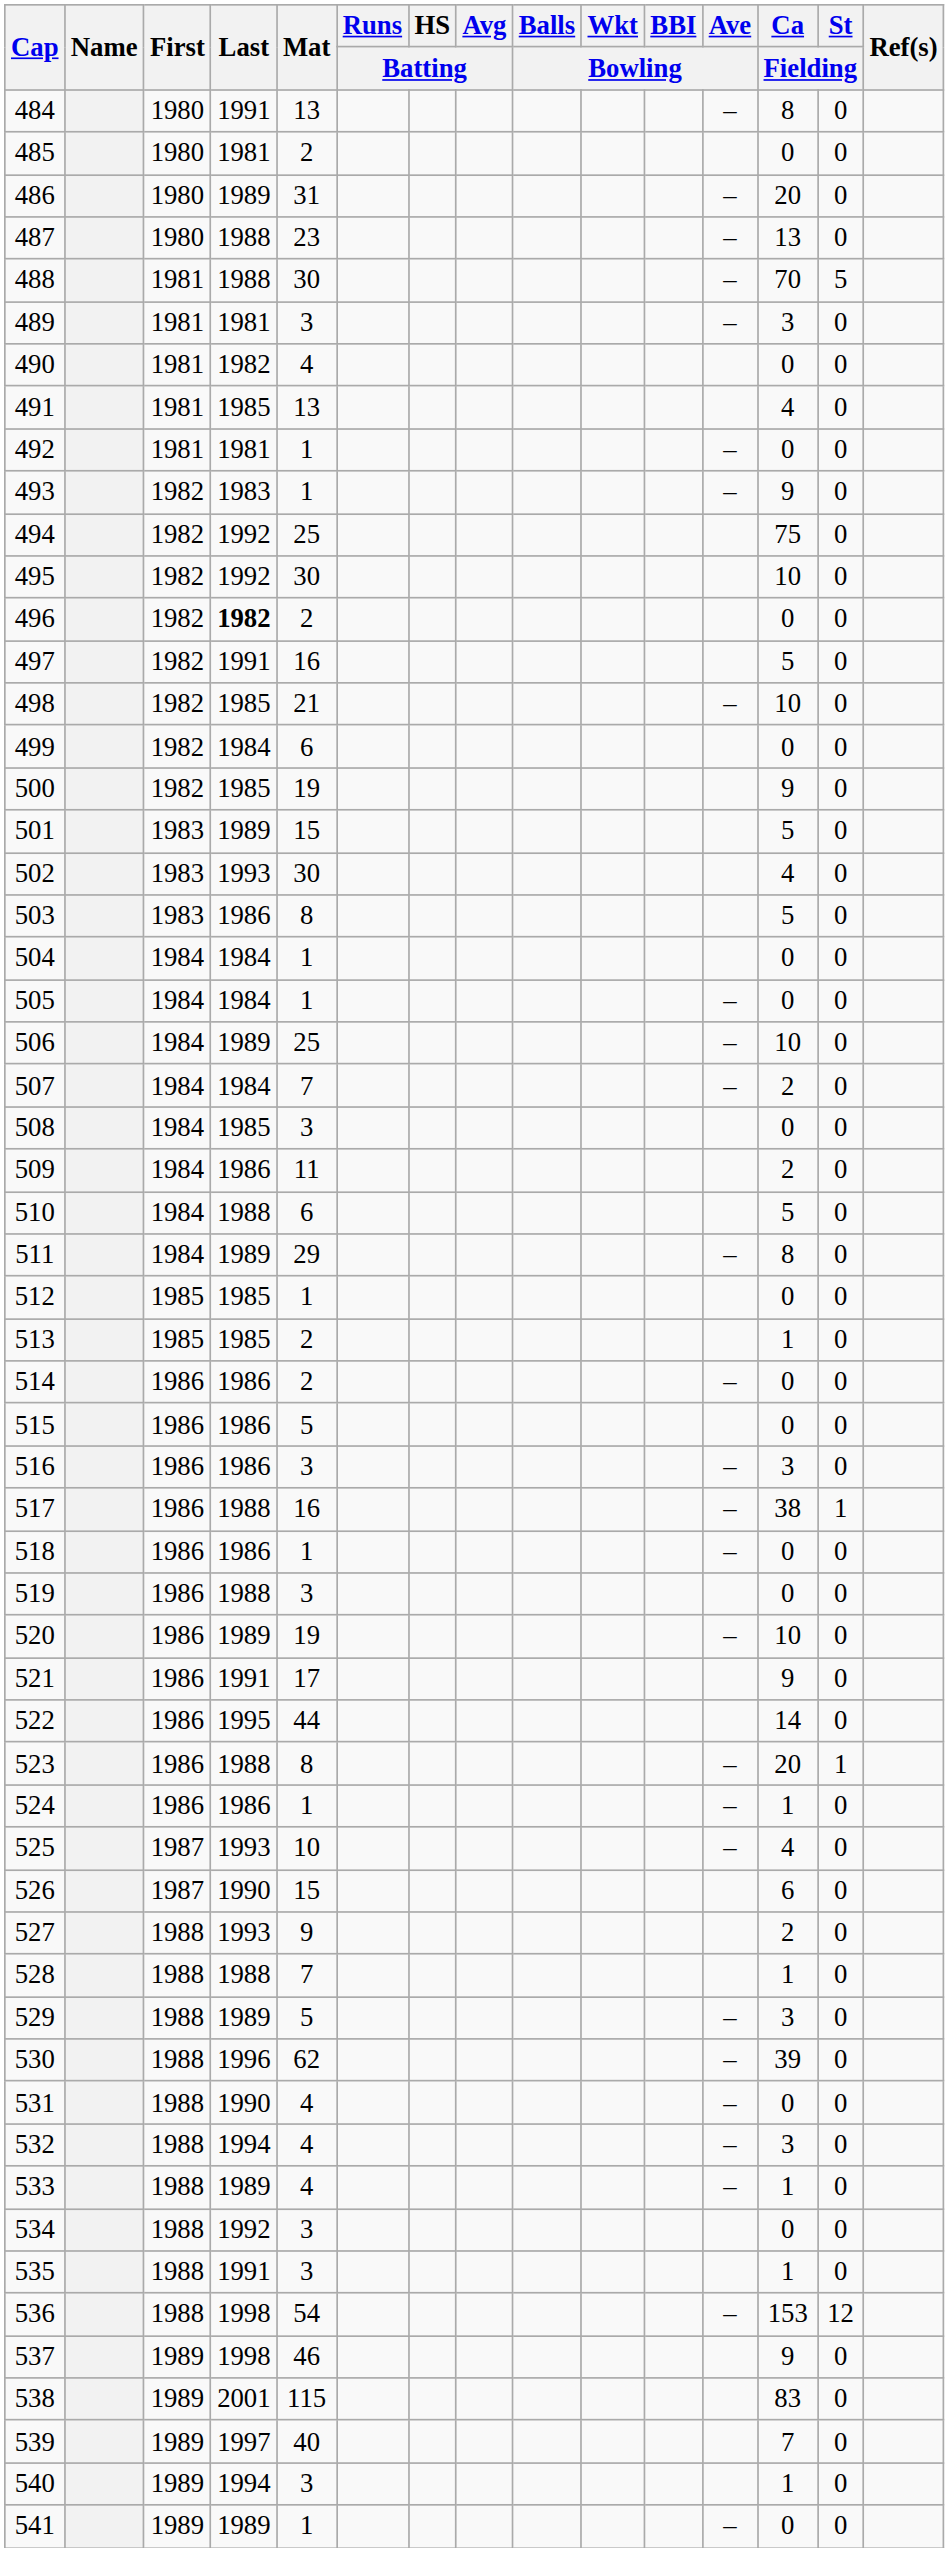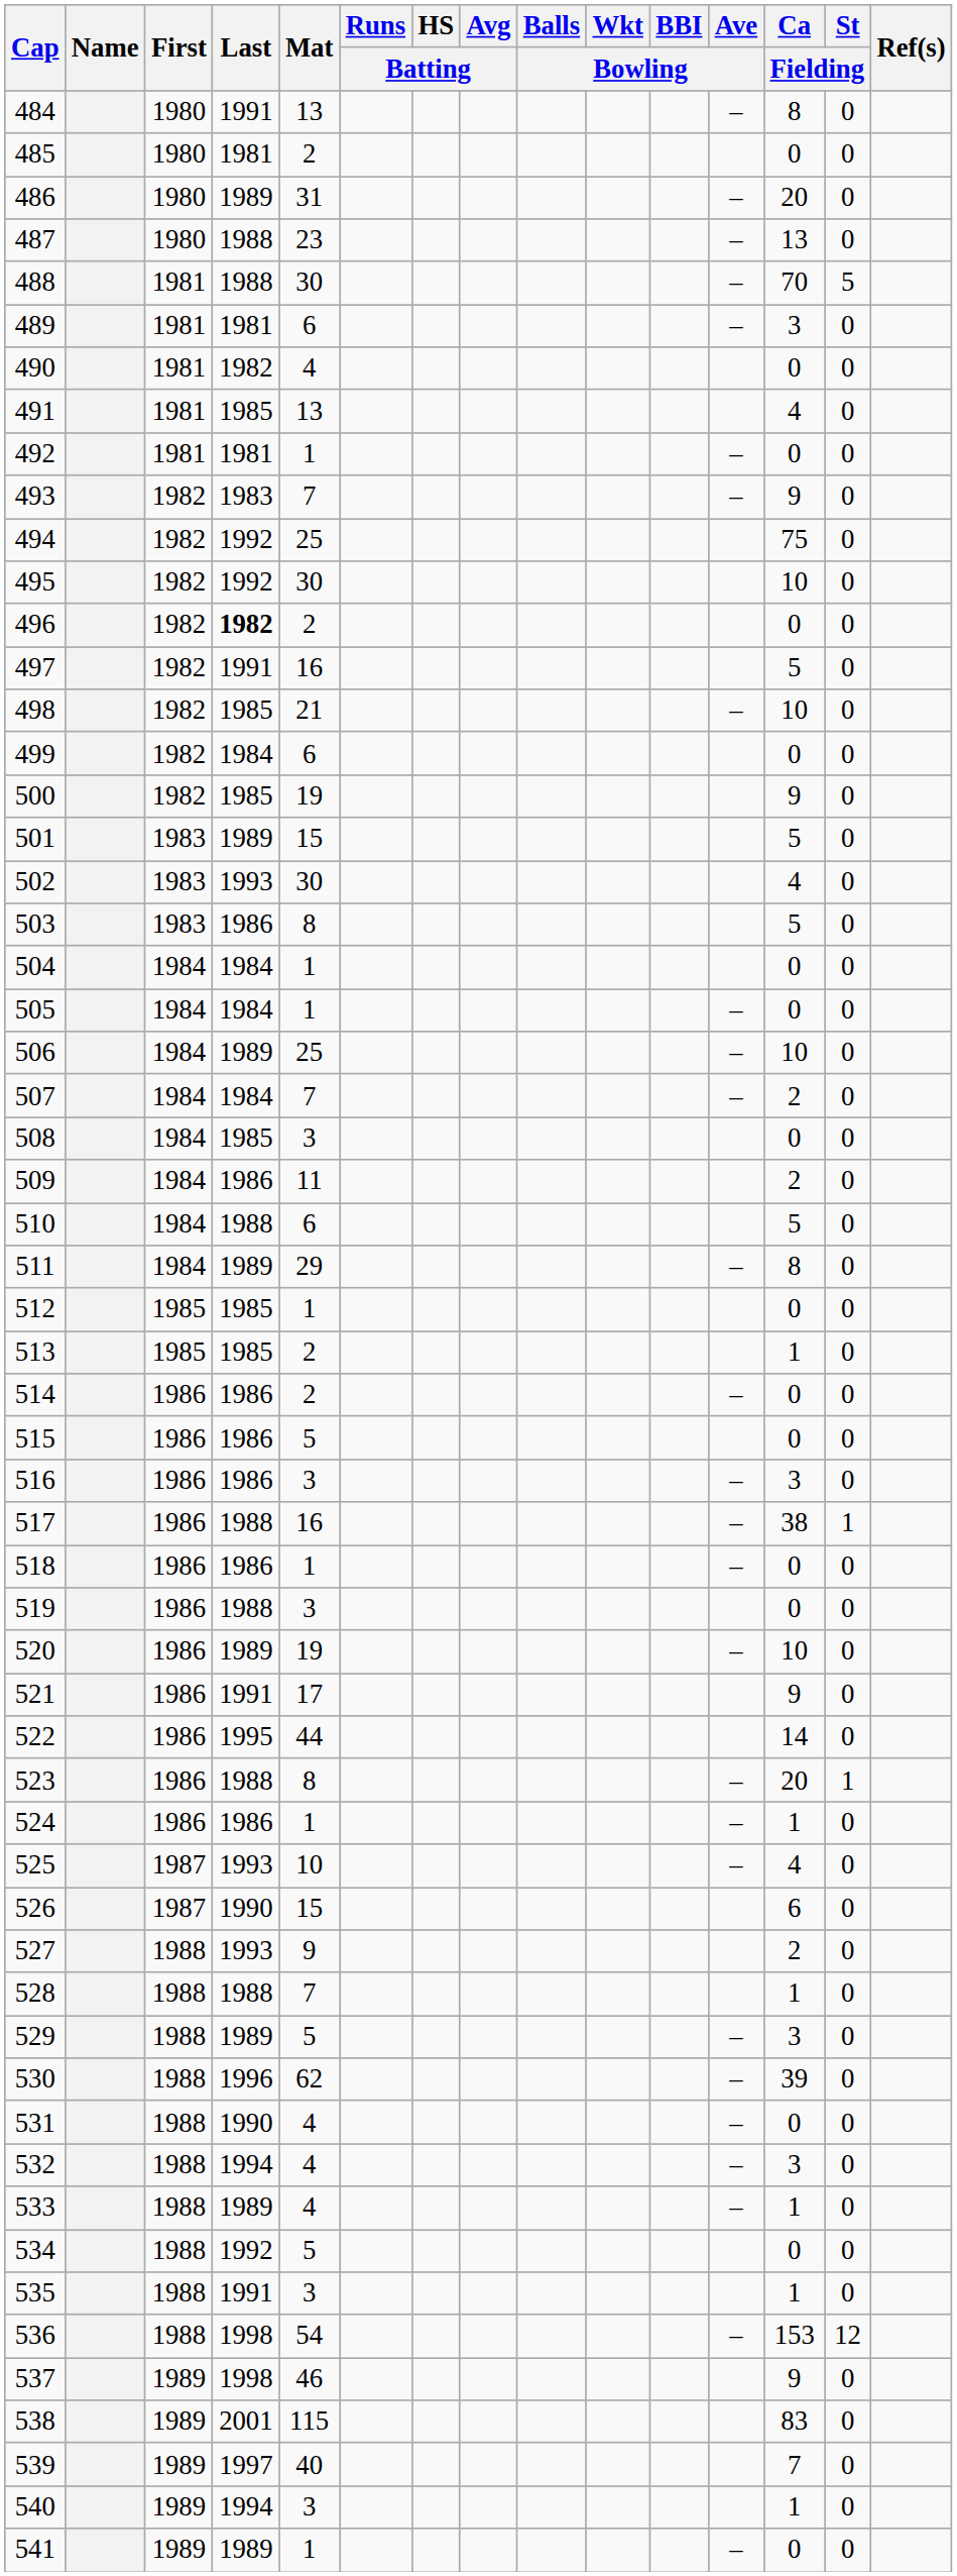489 | Mat: 3 -> 6
493 | Mat: 1 -> 7
534 | Mat: 3 -> 5
